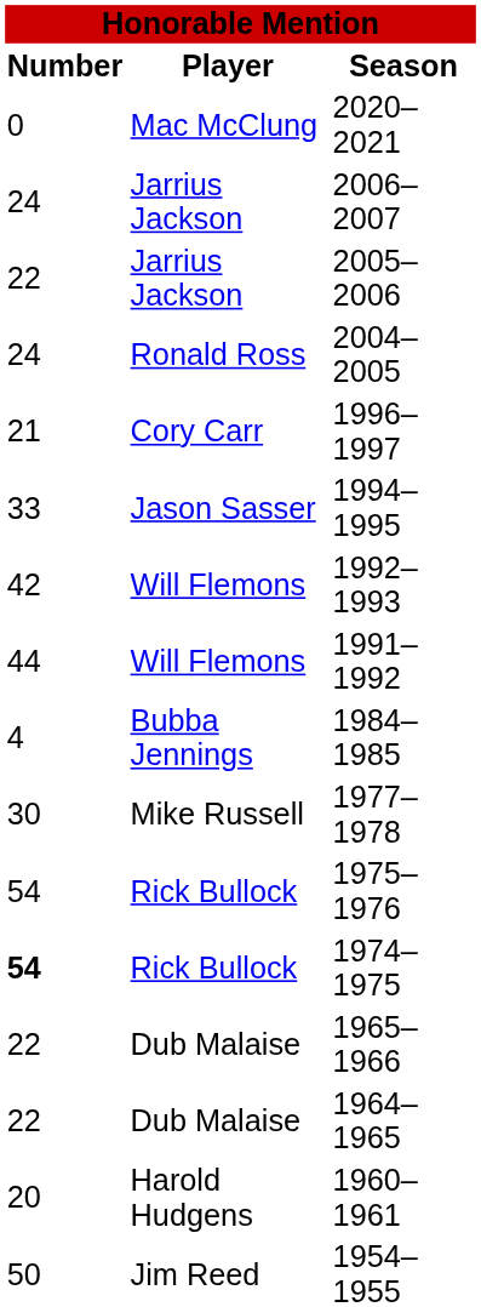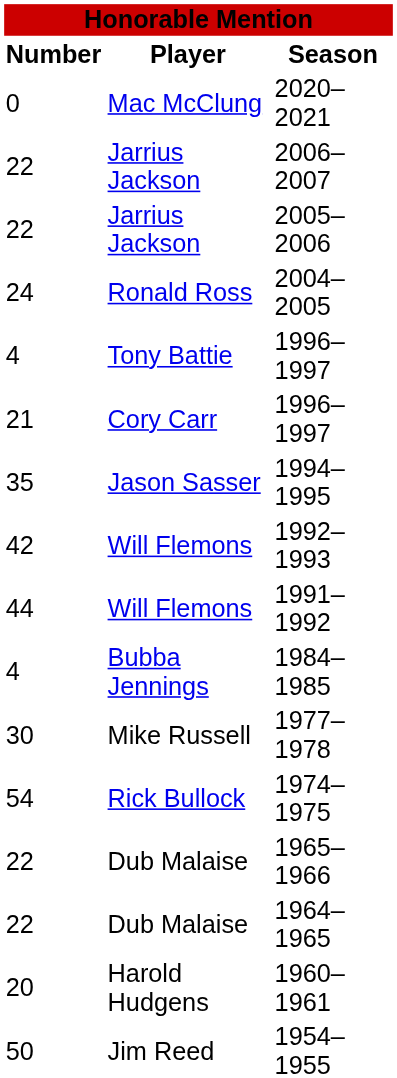2006–2007 | Number: 24 -> 22
+ row: 4 | Tony Battie | 1996–1997
1994–1995 | Number: 33 -> 35
- row: 54 | Rick Bullock | 1975–1976
1974–1975 | Number: bold -> normal
